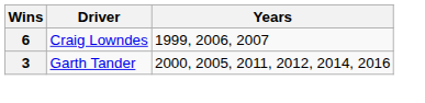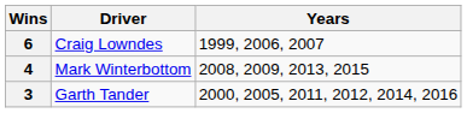+ row: 4 | Mark Winterbottom | 2008, 2009, 2013, 2015
